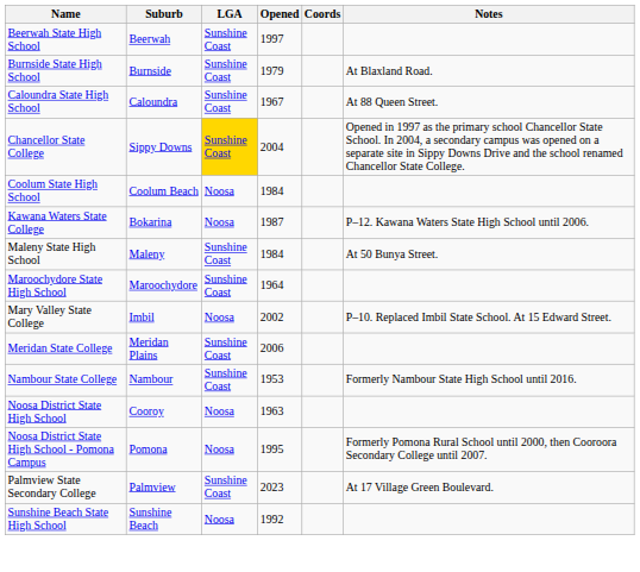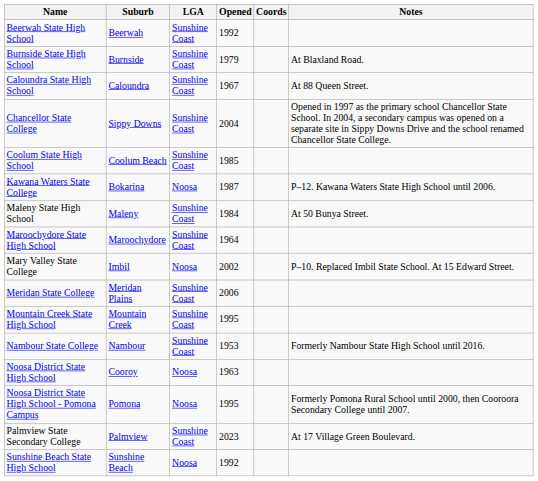Beerwah State High School | Opened: 1997 -> 1992
Chancellor State College | LGA: gold background -> no background
Coolum State High School | LGA: Noosa -> Sunshine Coast
Coolum State High School | Opened: 1984 -> 1985
+ row: Mountain Creek State High School | Mountain Creek | Sunshine Coast | 1995
